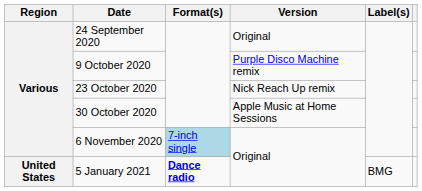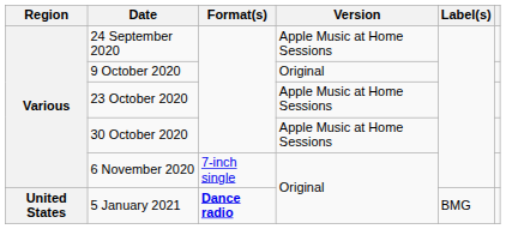24 September 2020 | Version: Original -> Apple Music at Home Sessions
9 October 2020 | Version: Purple Disco Machine remix -> Original
23 October 2020 | Version: Nick Reach Up remix -> Apple Music at Home Sessions
6 November 2020 | Format(s): lightblue background -> no background
